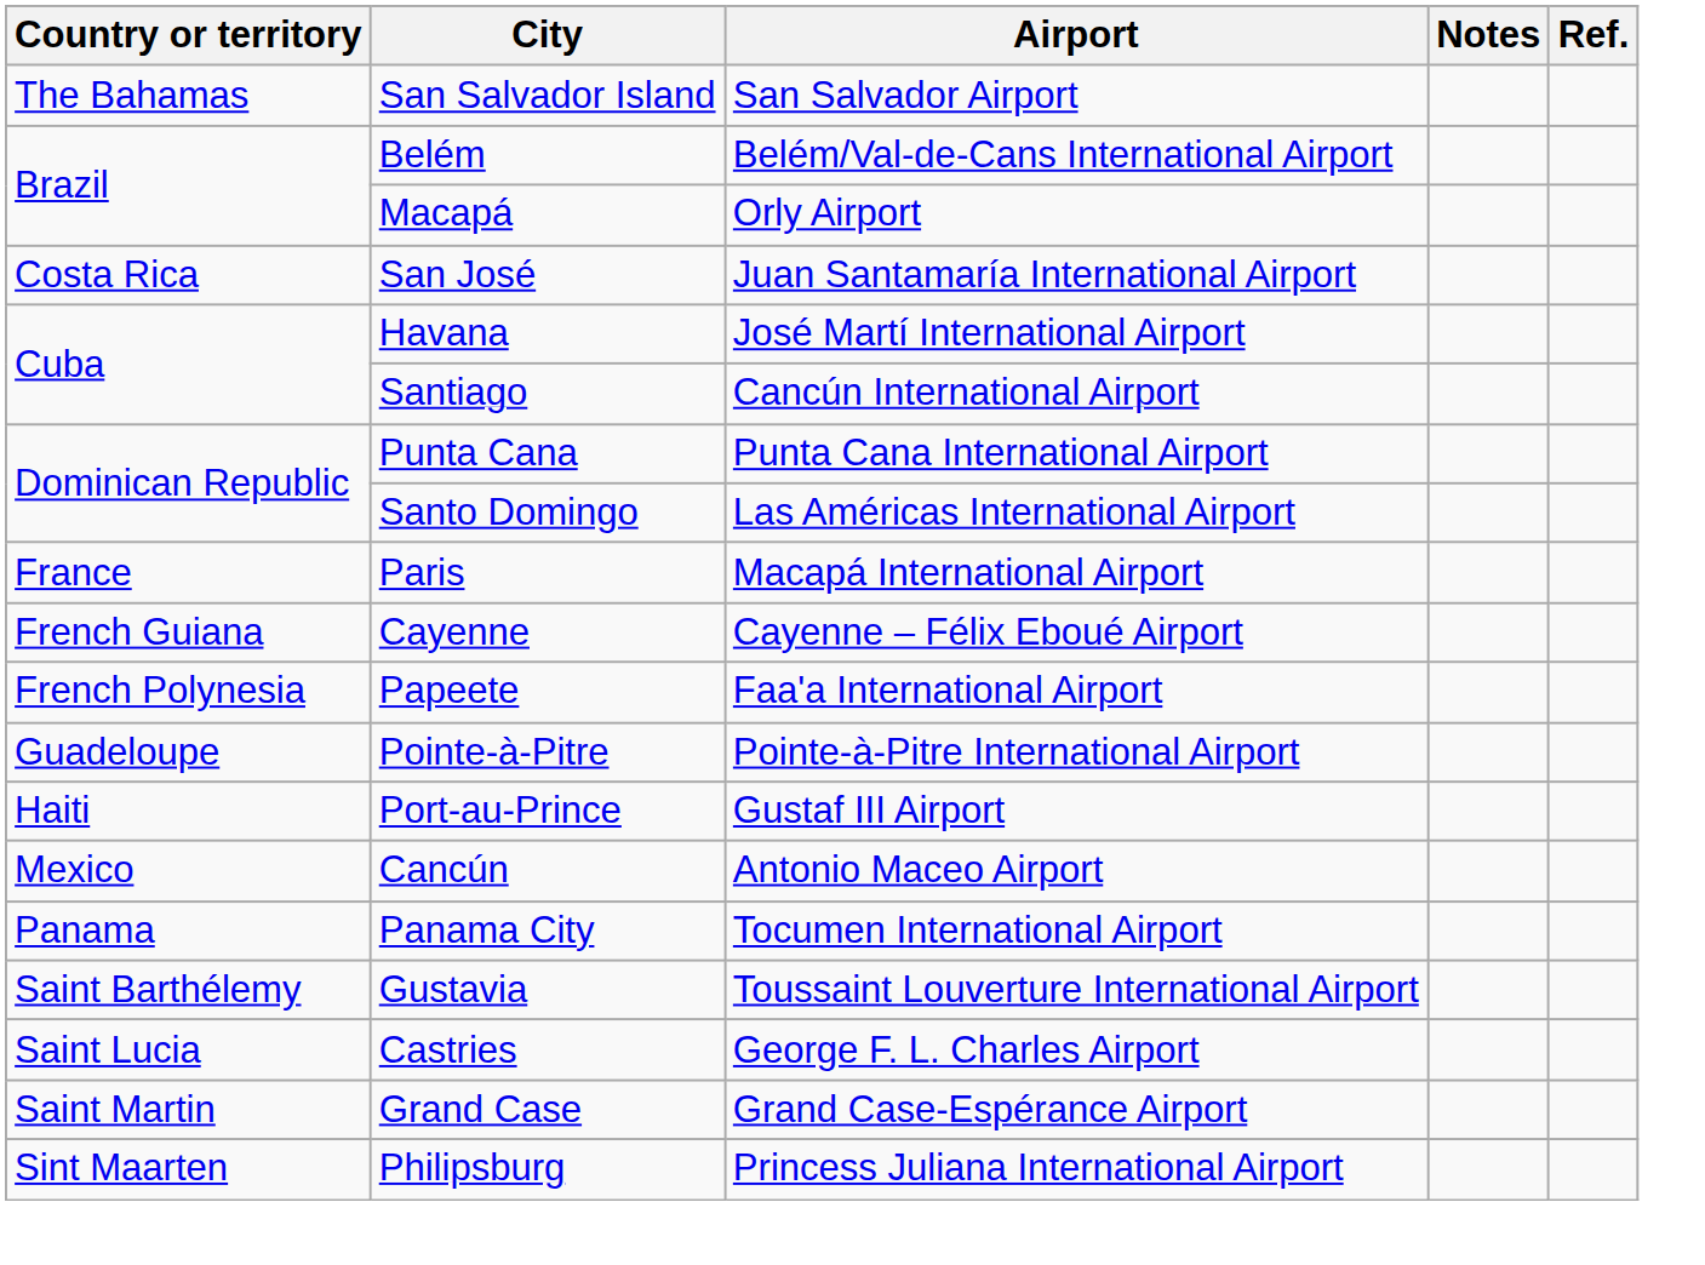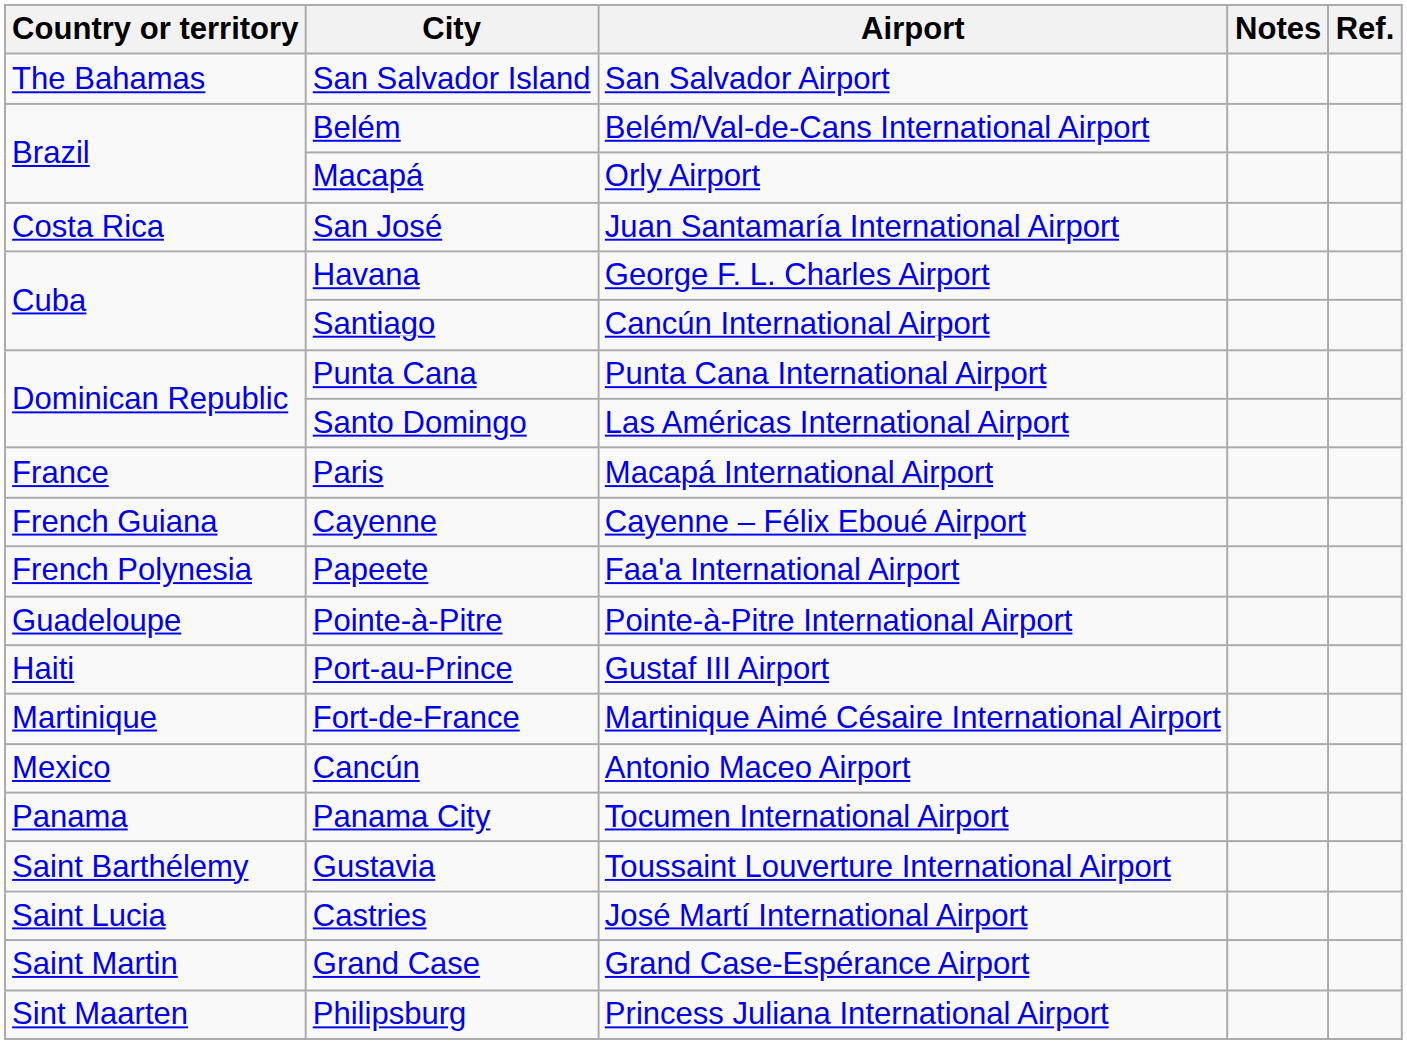Havana | Airport: José Martí International Airport -> George F. L. Charles Airport
+ row: Martinique | Fort-de-France | Martinique Aimé Césaire International Airport
Castries | Airport: George F. L. Charles Airport -> José Martí International Airport
